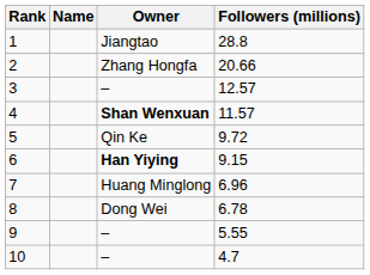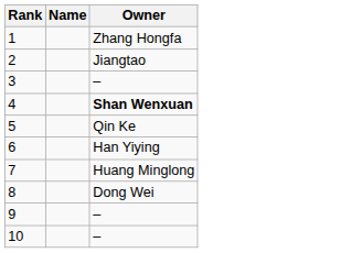- column: Followers (millions) | 28.8 | 20.66 | 12.57 | 11.57 | 9.72 | 9.15 | 6.96 | 6.78 | 5.55 | 4.7
1 | Owner: Jiangtao -> Zhang Hongfa
2 | Owner: Zhang Hongfa -> Jiangtao
6 | Owner: bold -> normal
